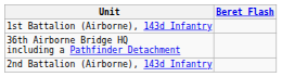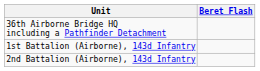rows swapped: 36th Airborne Bridge HQ including a Pathfinder Detachment <-> 1st Battalion (Airborne), 143d Infantry
